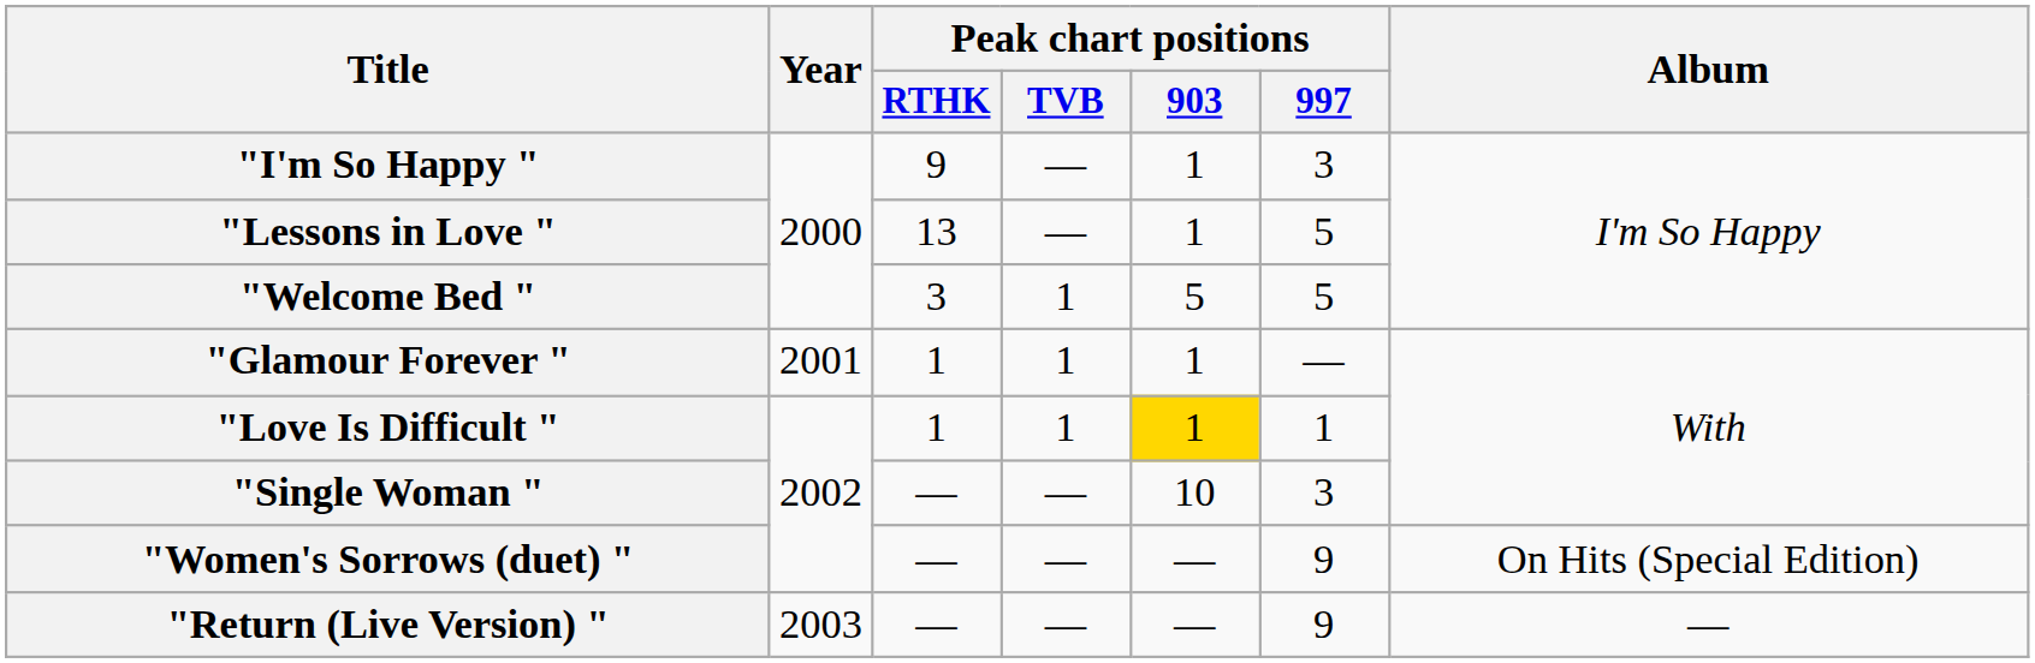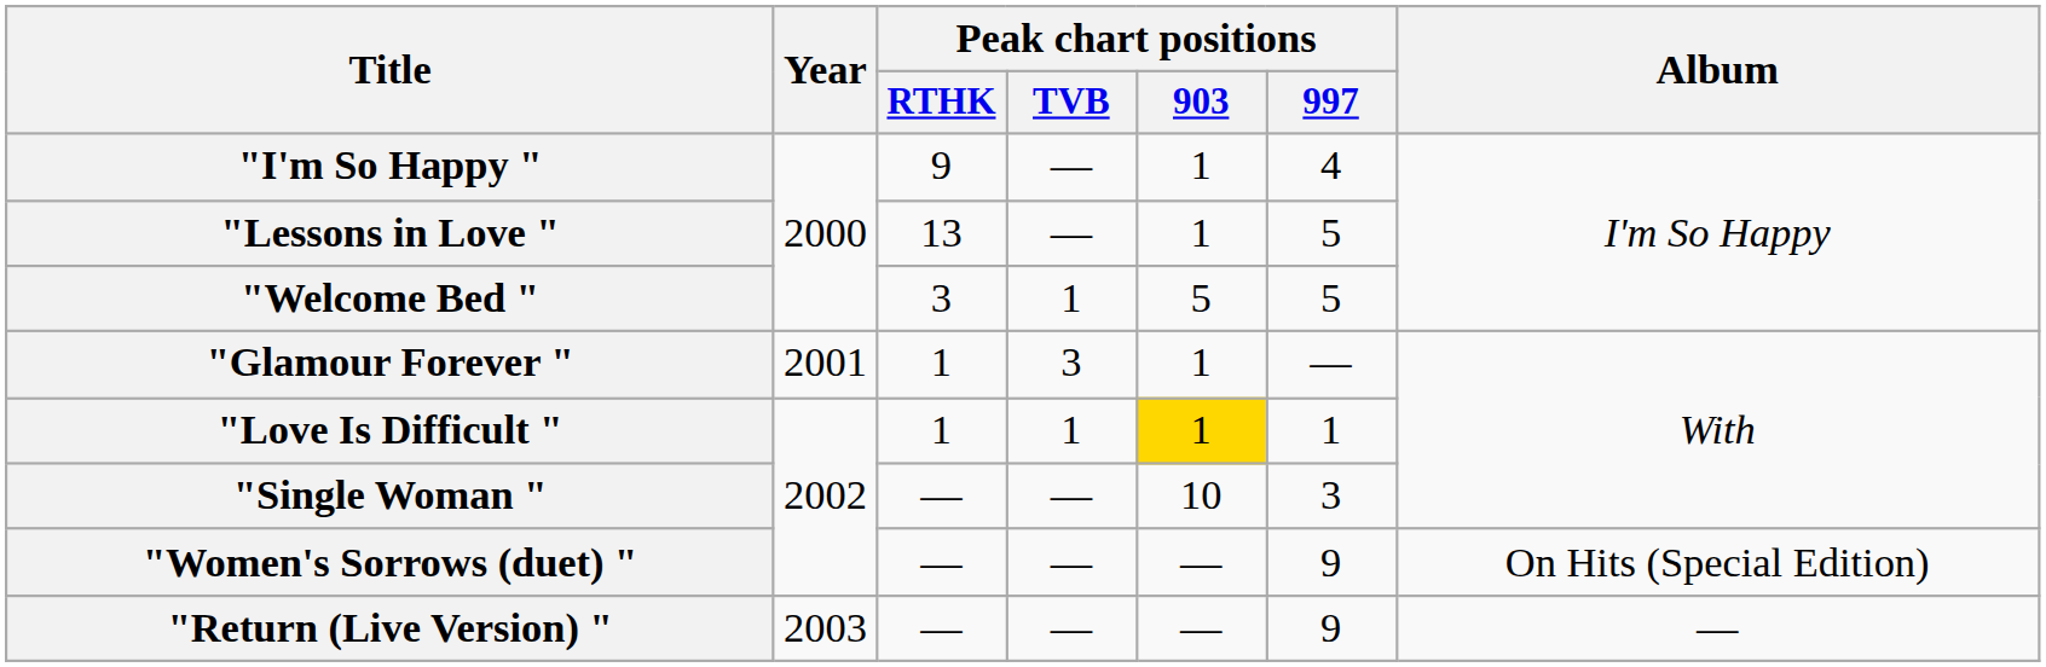"I'm So Happy " | Peak chart positions / 997: 3 -> 4
"Glamour Forever " | Peak chart positions / TVB: 1 -> 3
